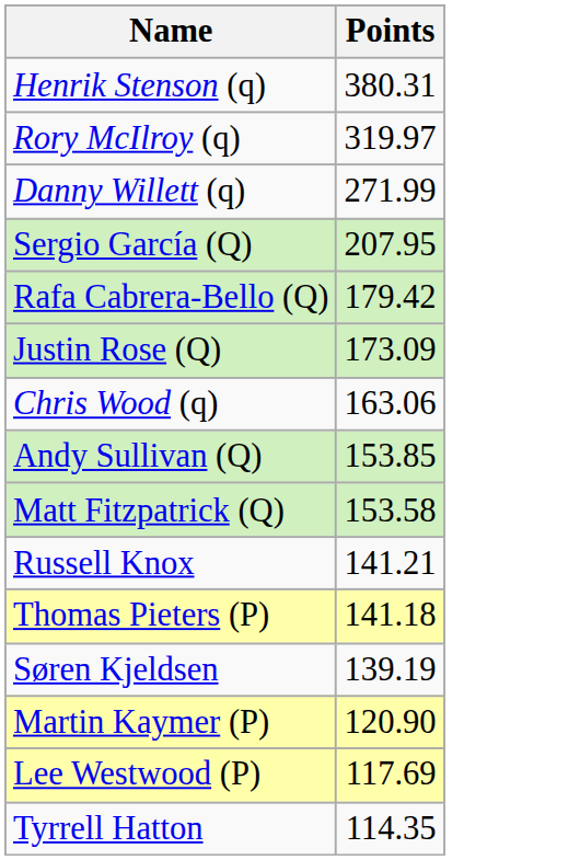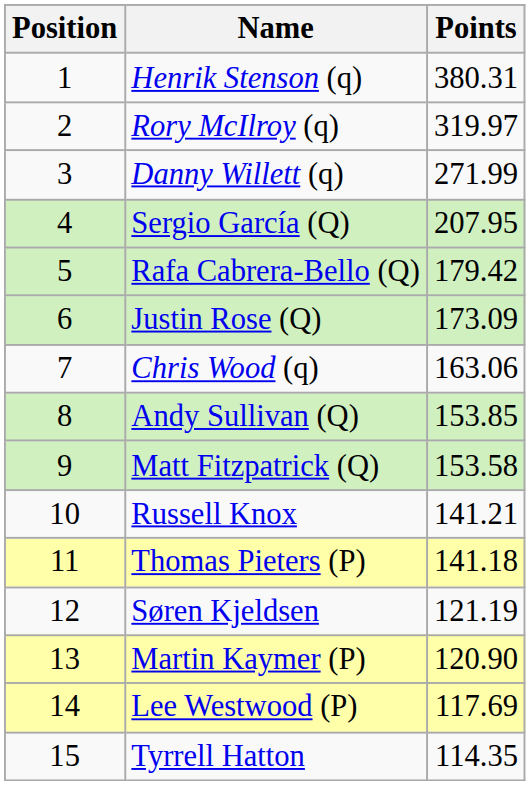+ column: Position | 1 | 2 | 3 | 4 | 5 | 6 | 7 | 8 | 9 | 10 | 11 | 12 | 13 | 14 | 15
Søren Kjeldsen | Points: 139.19 -> 121.19
